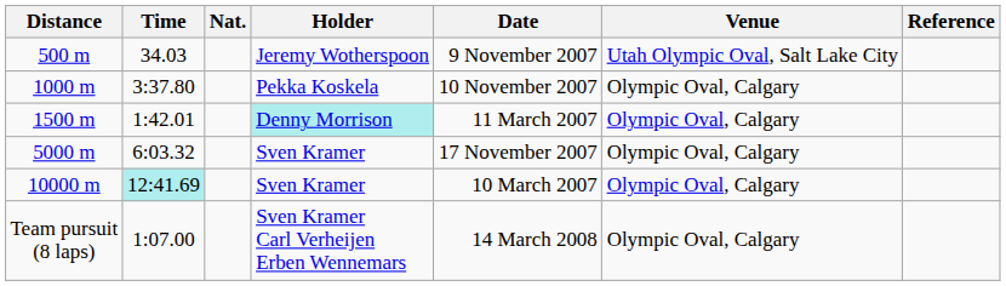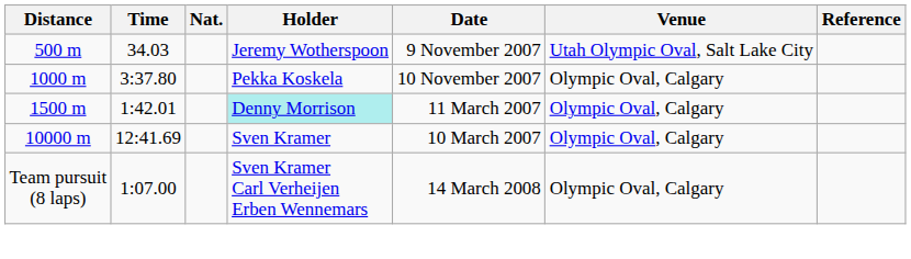- row: 5000 m | 6:03.32 | Sven Kramer | 17 November 2007 | Olympic Oval, Calgary
10000 m | Time: paleturquoise background -> no background
